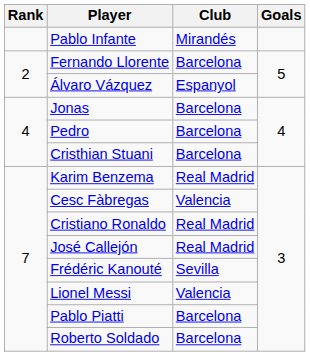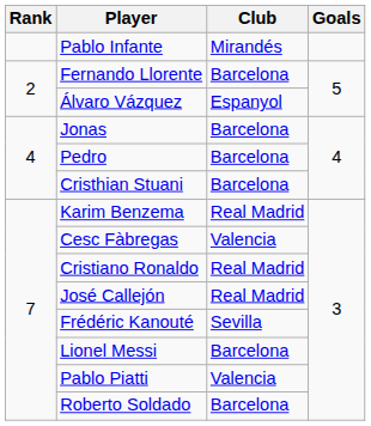Lionel Messi | Club: Valencia -> Barcelona
Pablo Piatti | Club: Barcelona -> Valencia
